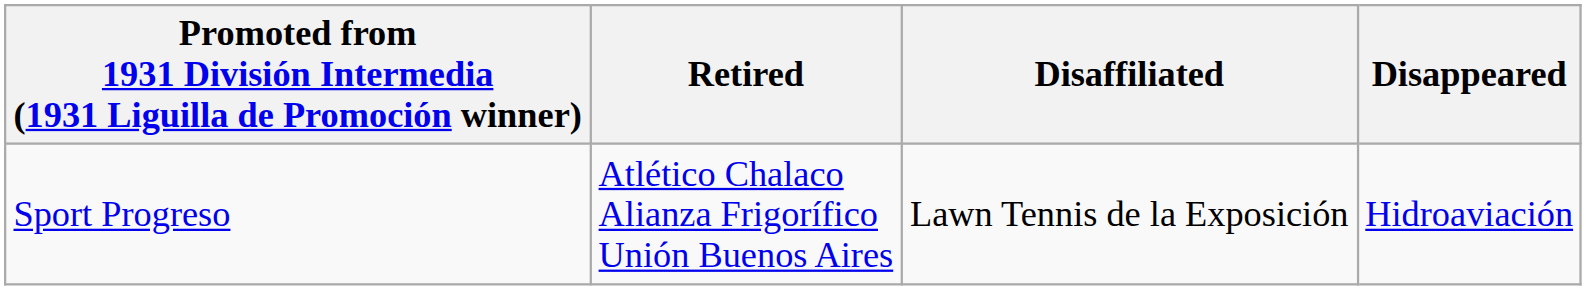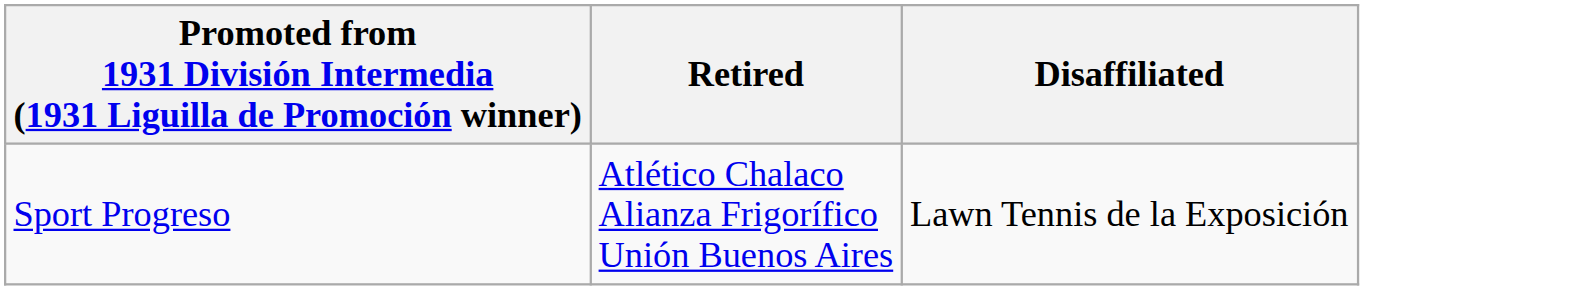- column: Disappeared | Hidroaviación
